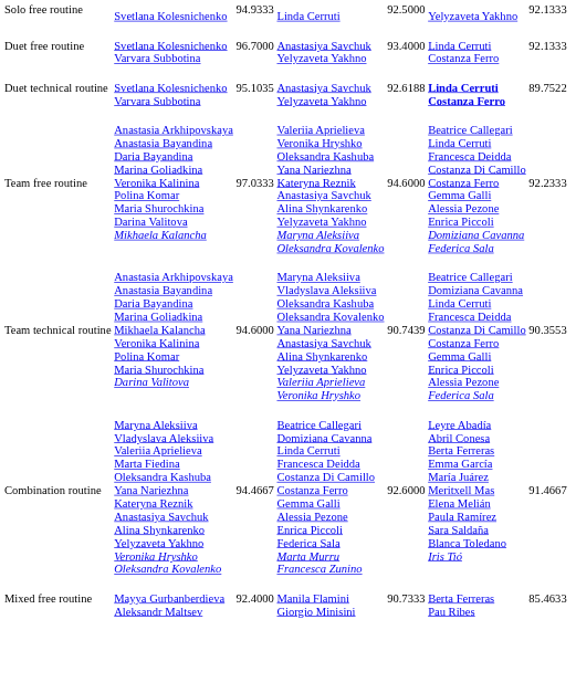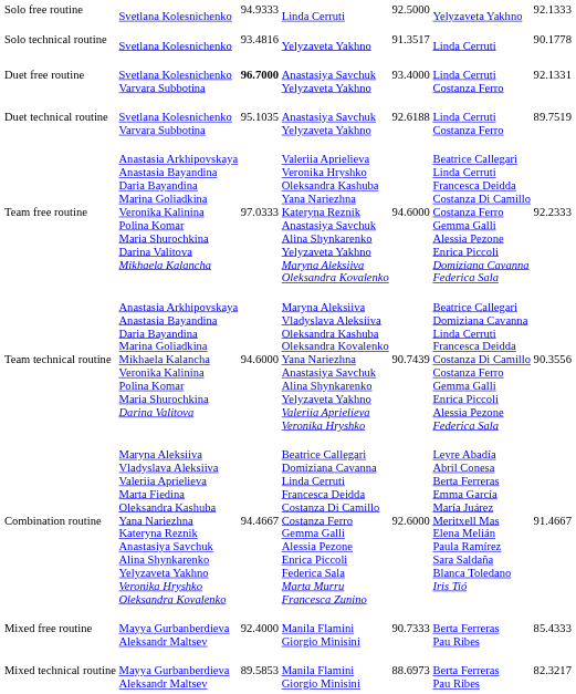+ row: Solo technical routine | Svetlana Kolesnichenko | 93.4816 | Yelyzaveta Yakhno | 91.3517 | Linda Cerruti | 90.1778
Duet free routine | column 3: normal -> bold
Duet free routine | column 7: 92.1333 -> 92.1331
Duet technical routine | column 6: bold -> normal
Duet technical routine | column 7: 89.7522 -> 89.7519
Team technical routine | column 7: 90.3553 -> 90.3556
Mixed free routine | column 7: 85.4633 -> 85.4333
+ row: Mixed technical routine | Mayya Gurbanberdieva Aleksandr Maltsev | 89.5853 | Manila Flamini Giorgio Minisini | 88.6973 | Berta Ferreras Pau Ribes | 82.3217
